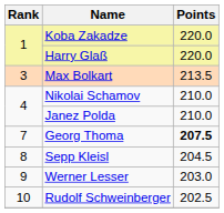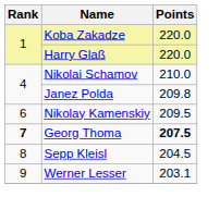- row: 3 | Max Bolkart | 213.5
Janez Polda | Points: 210.0 -> 209.8
+ row: 6 | Nikolay Kamenskiy | 209.5
Georg Thoma | Rank: normal -> bold
Werner Lesser | Points: 203.0 -> 203.1
- row: 10 | Rudolf Schweinberger | 202.5
